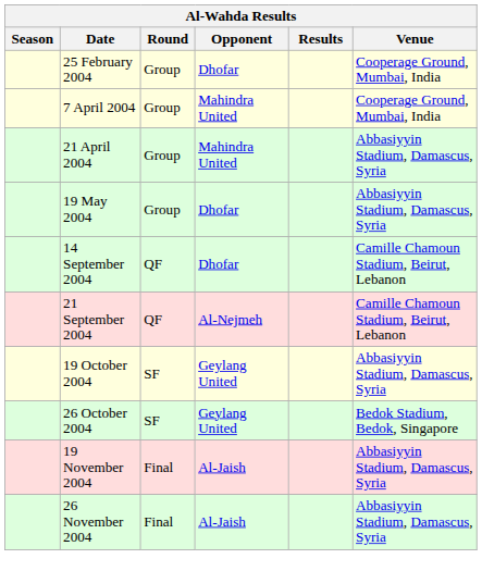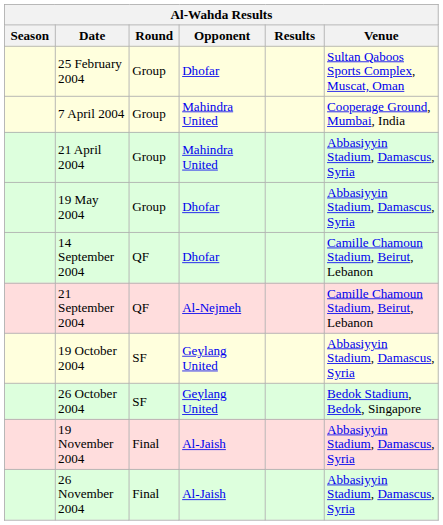25 February 2004 | Venue: Cooperage Ground, Mumbai, India -> Sultan Qaboos Sports Complex, Muscat, Oman
